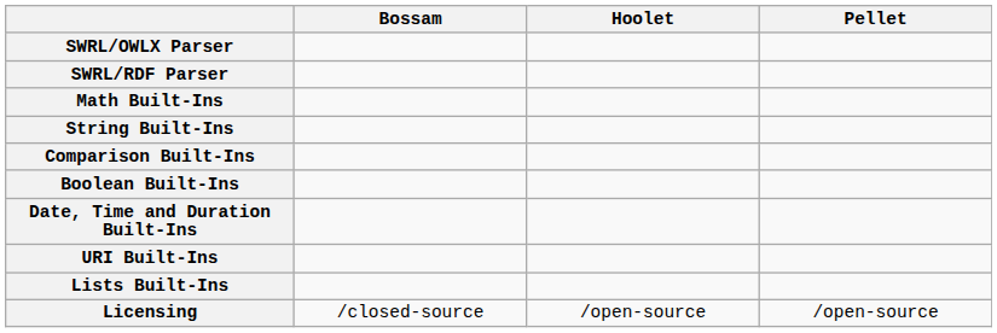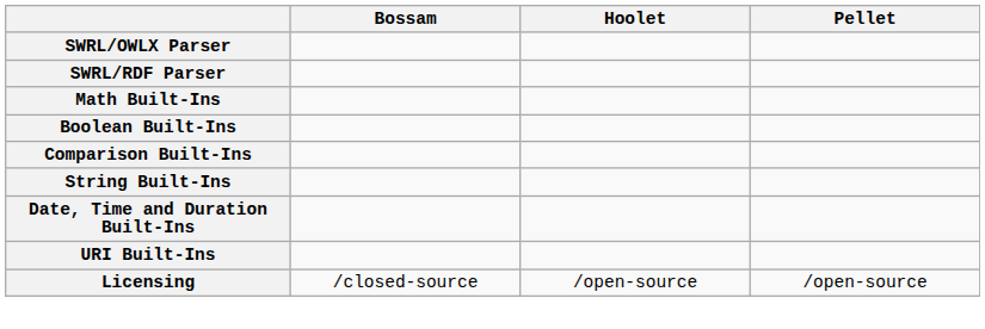rows swapped: String Built-Ins <-> Boolean Built-Ins
- row: Lists Built-Ins
